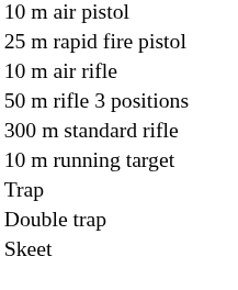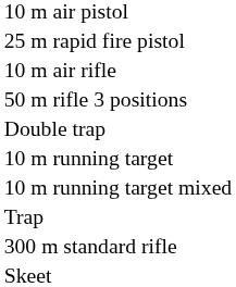rows swapped: 300 m standard rifle <-> Double trap
+ row: 10 m running target mixed
